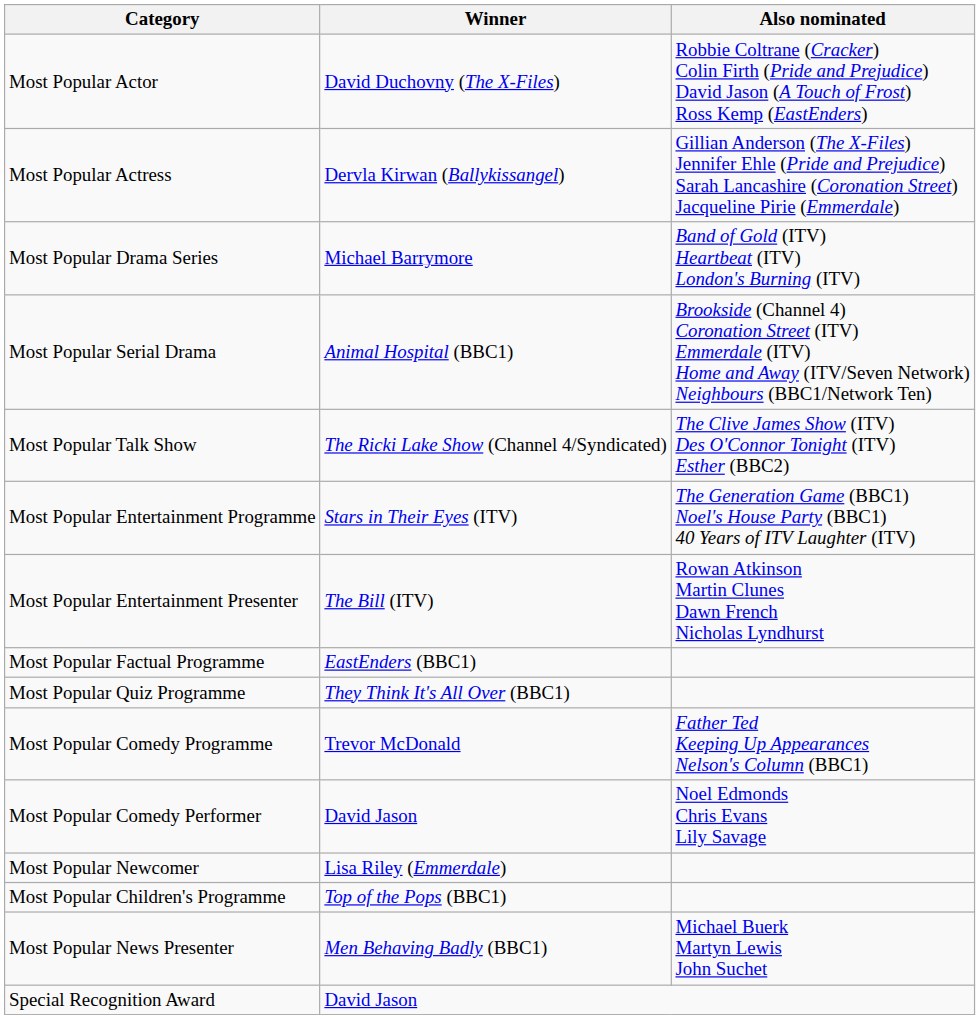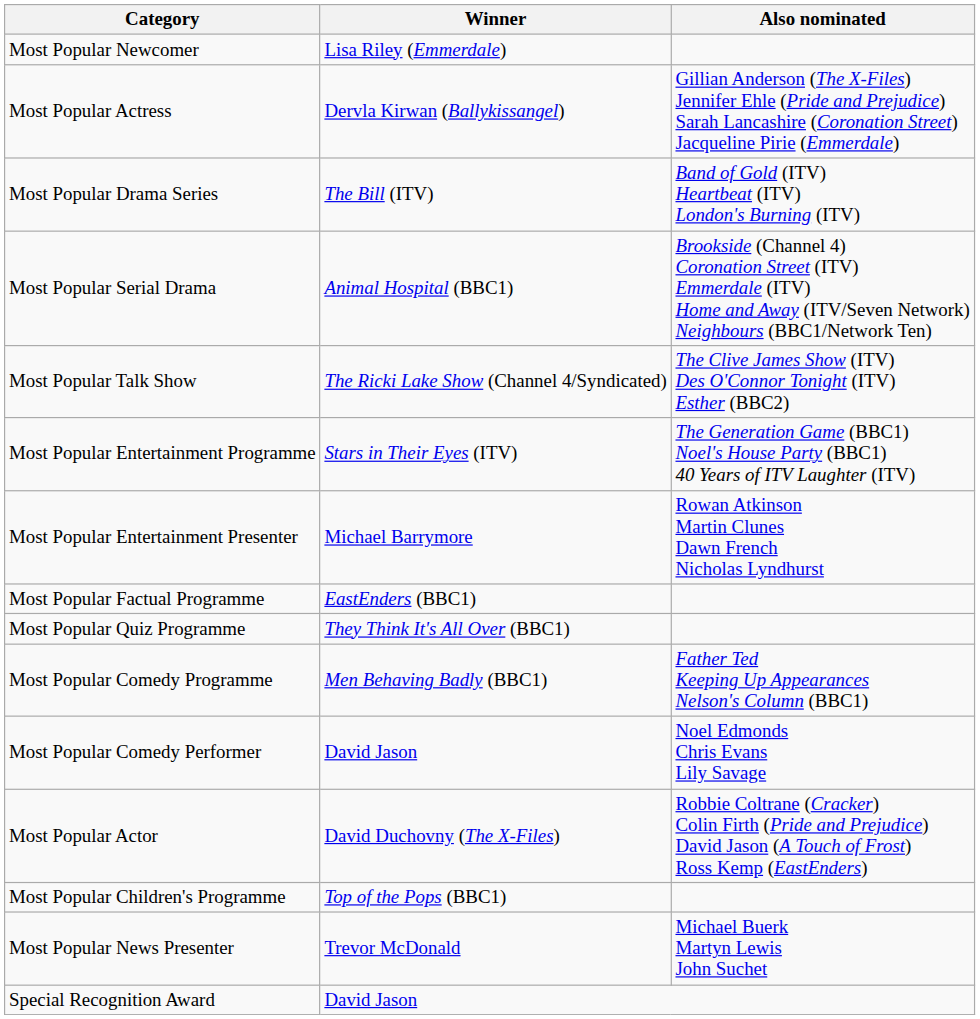rows swapped: Most Popular Actor <-> Most Popular Newcomer
Most Popular Drama Series | Winner: Michael Barrymore -> The Bill (ITV)
Most Popular Entertainment Presenter | Winner: The Bill (ITV) -> Michael Barrymore
Most Popular Comedy Programme | Winner: Trevor McDonald -> Men Behaving Badly (BBC1)
Most Popular News Presenter | Winner: Men Behaving Badly (BBC1) -> Trevor McDonald
